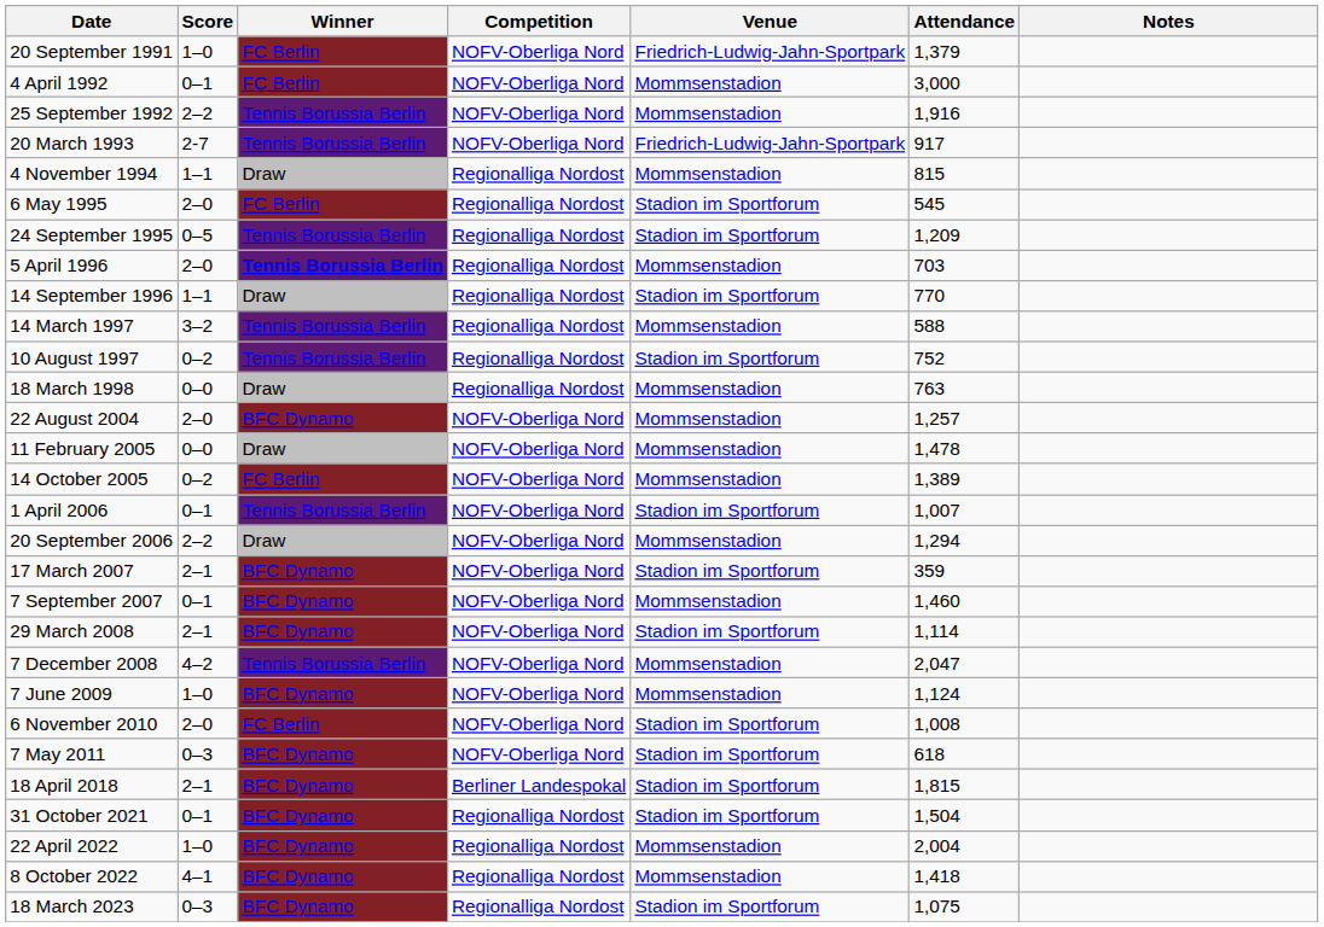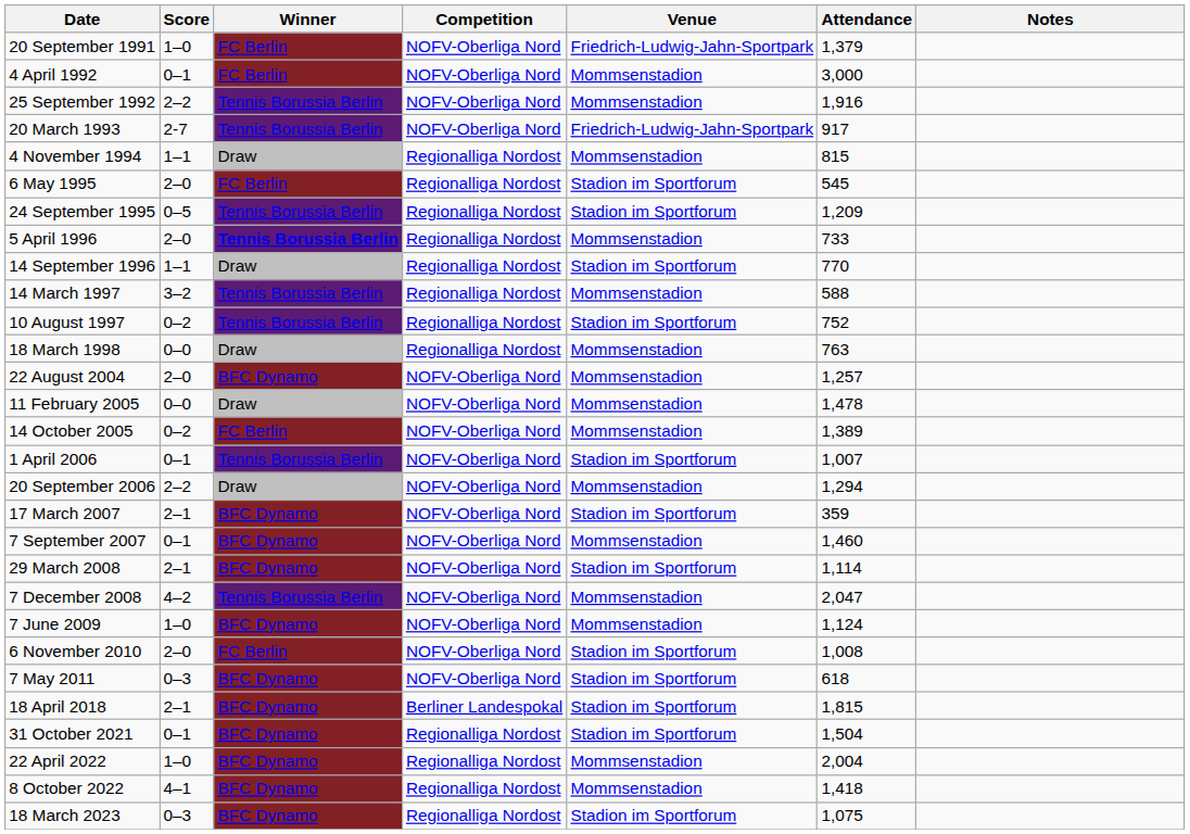5 April 1996 | Attendance: 703 -> 733
